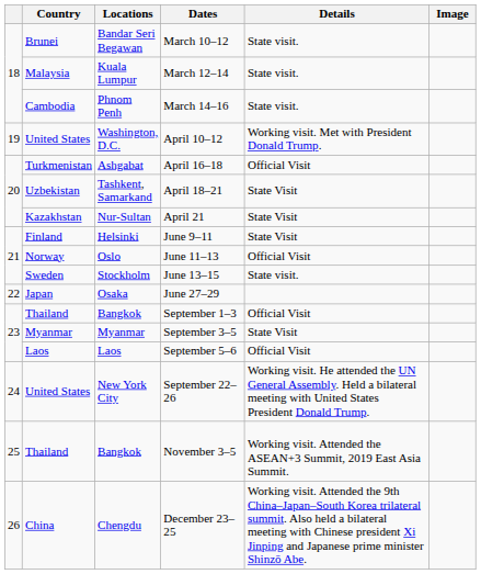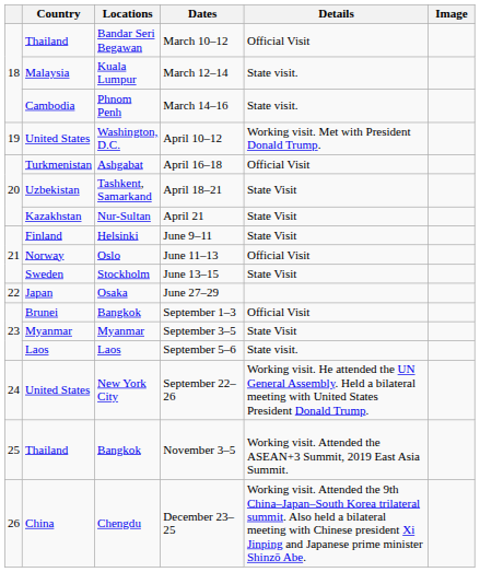March 10–12 | Country: Brunei -> Thailand
March 10–12 | Details: State visit. -> Official Visit
June 13–15 | Details: State visit. -> State Visit
September 1–3 | Country: Thailand -> Brunei
September 5–6 | Details: Official Visit -> State visit.
